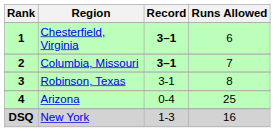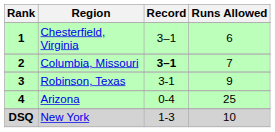Chesterfield, Virginia | Record: bold -> normal
Robinson, Texas | Runs Allowed: 8 -> 9
New York | Runs Allowed: 16 -> 10
